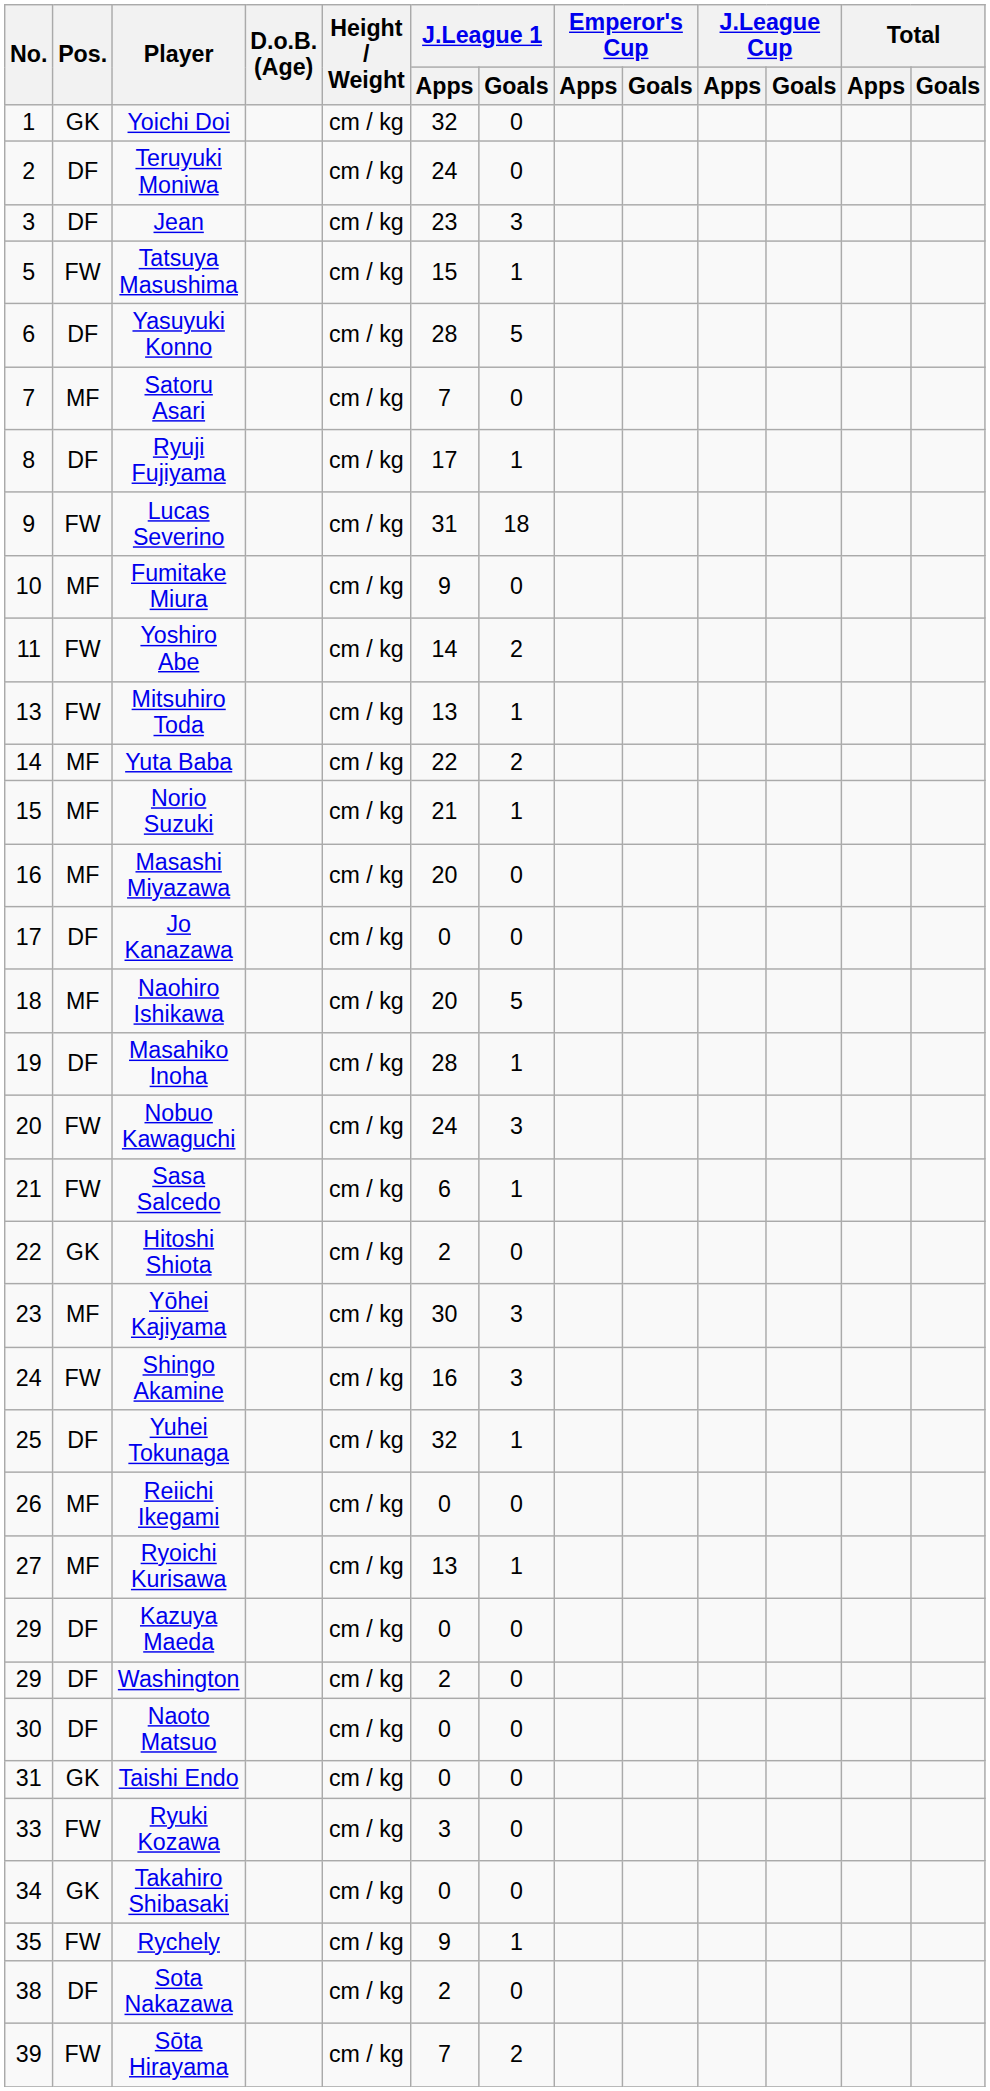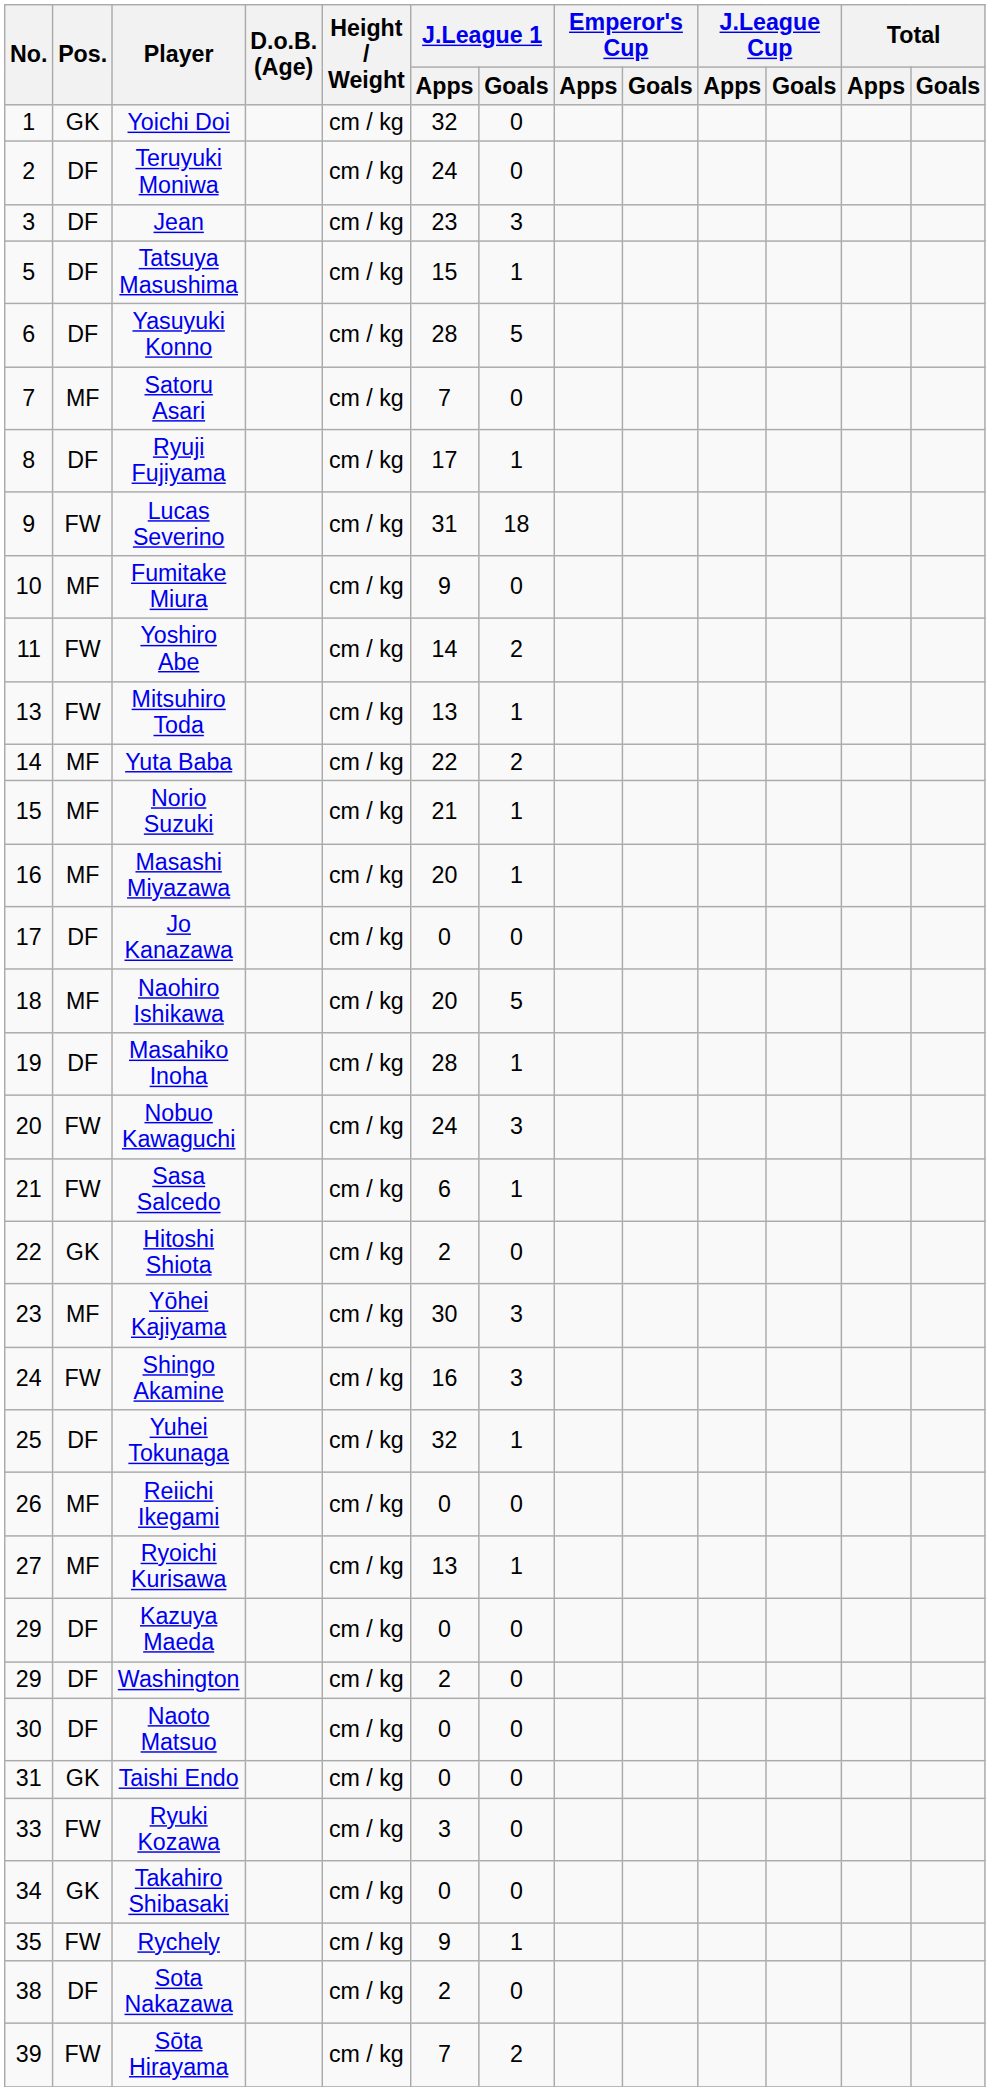Tatsuya Masushima | Pos.: FW -> DF
Masashi Miyazawa | J.League 1 / Goals: 0 -> 1
